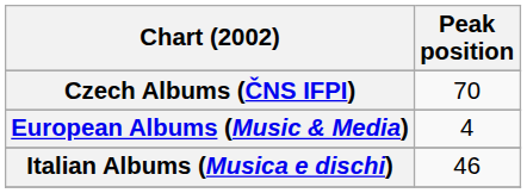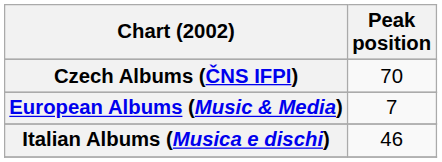European Albums (Music & Media) | Peak position: 4 -> 7
